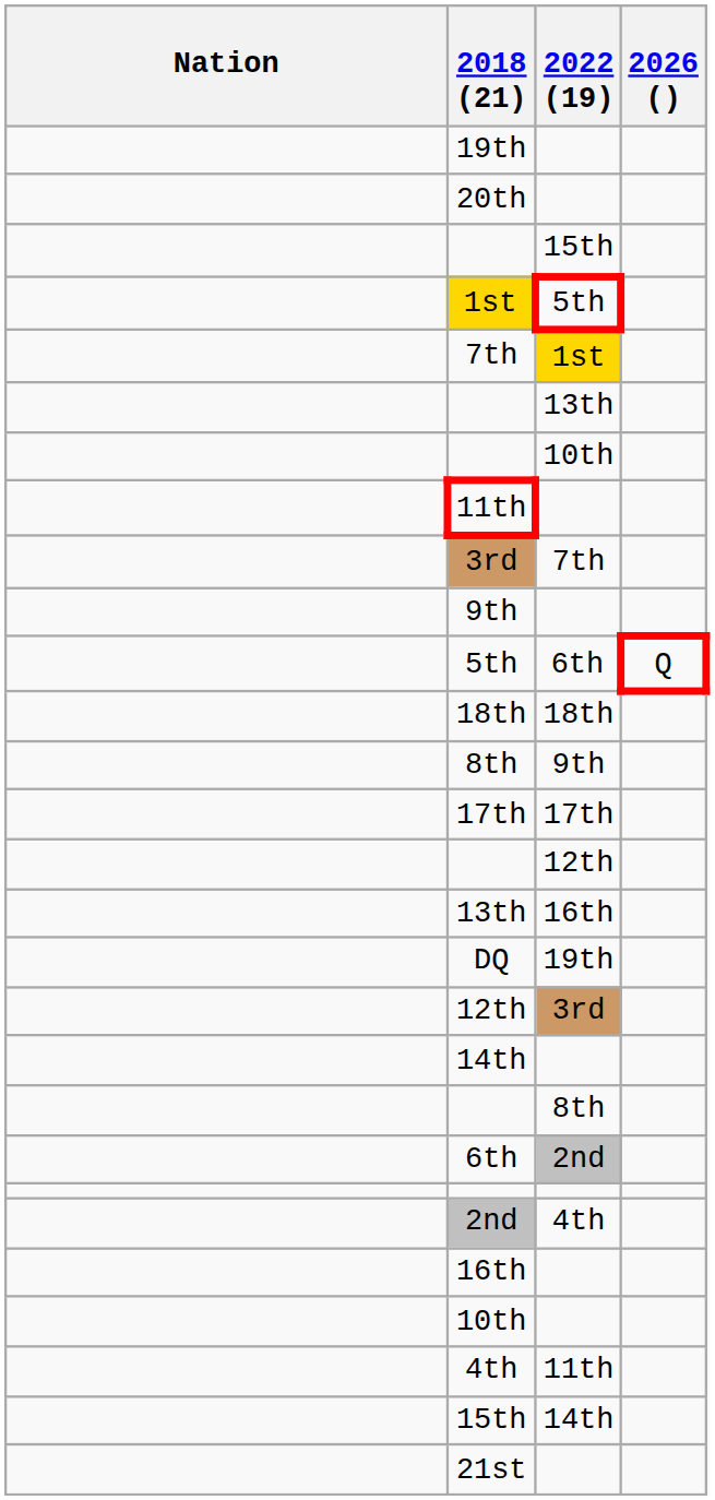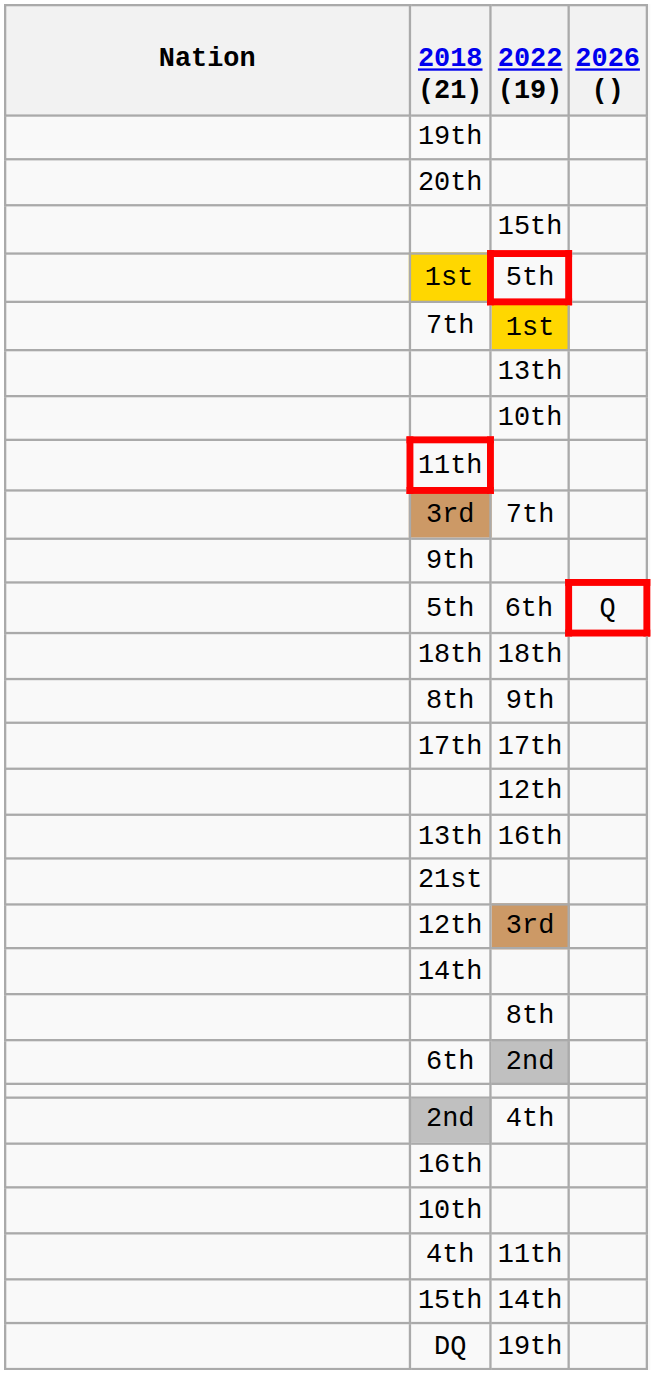rows swapped: DQ <-> 21st
